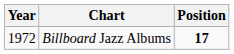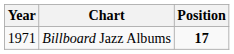Billboard Jazz Albums | Year: 1972 -> 1971
